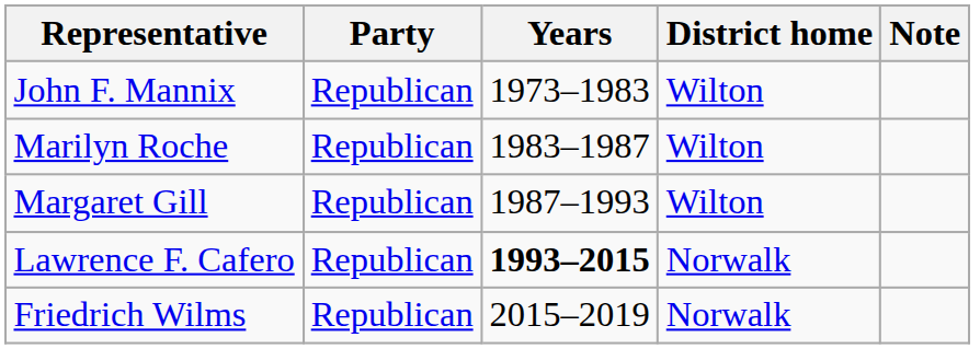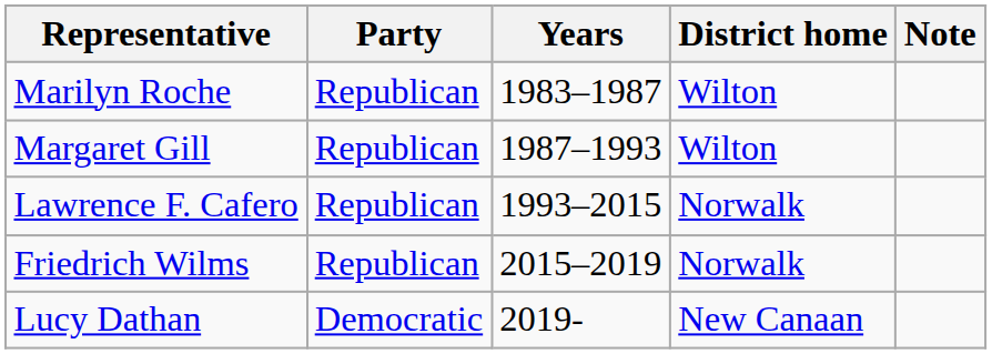- row: John F. Mannix | Republican | 1973–1983 | Wilton
Lawrence F. Cafero | Years: bold -> normal
+ row: Lucy Dathan | Democratic | 2019- | New Canaan
